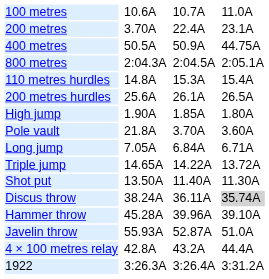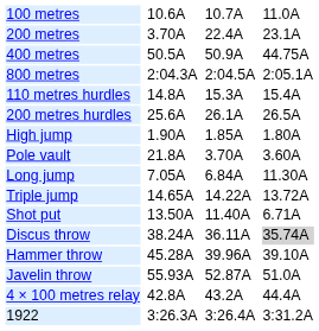Long jump | column 7: 6.71A -> 11.30A
Shot put | column 7: 11.30A -> 6.71A
